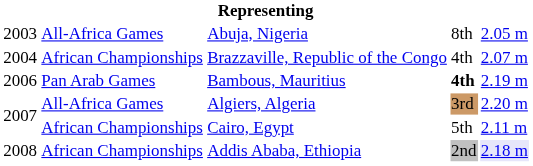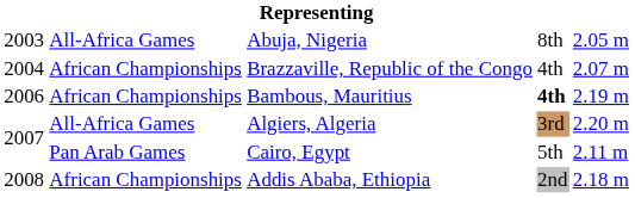Bambous, Mauritius | column 2: Pan Arab Games -> African Championships
Cairo, Egypt | column 2: African Championships -> Pan Arab Games
Addis Ababa, Ethiopia | column 5: lavender background -> no background
